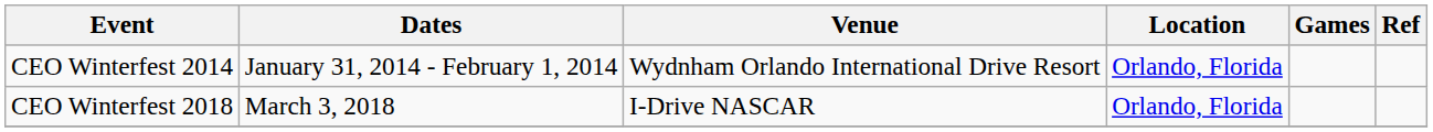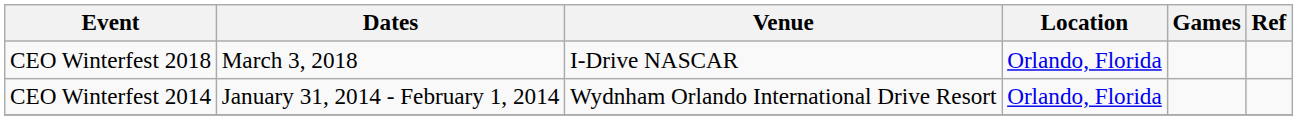rows swapped: CEO Winterfest 2014 <-> CEO Winterfest 2018
